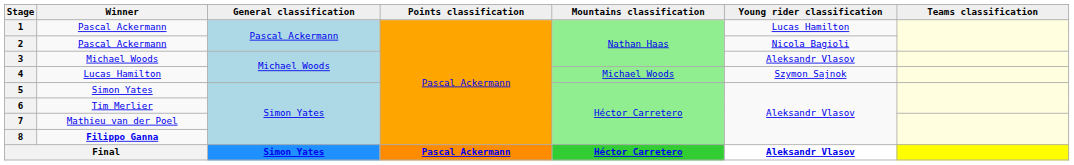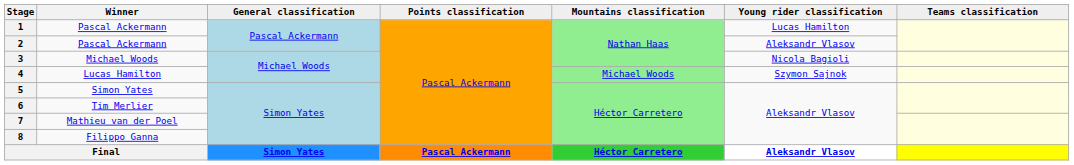2 | Young rider classification: Nicola Bagioli -> Aleksandr Vlasov
3 | Young rider classification: Aleksandr Vlasov -> Nicola Bagioli
8 | Winner: bold -> normal
